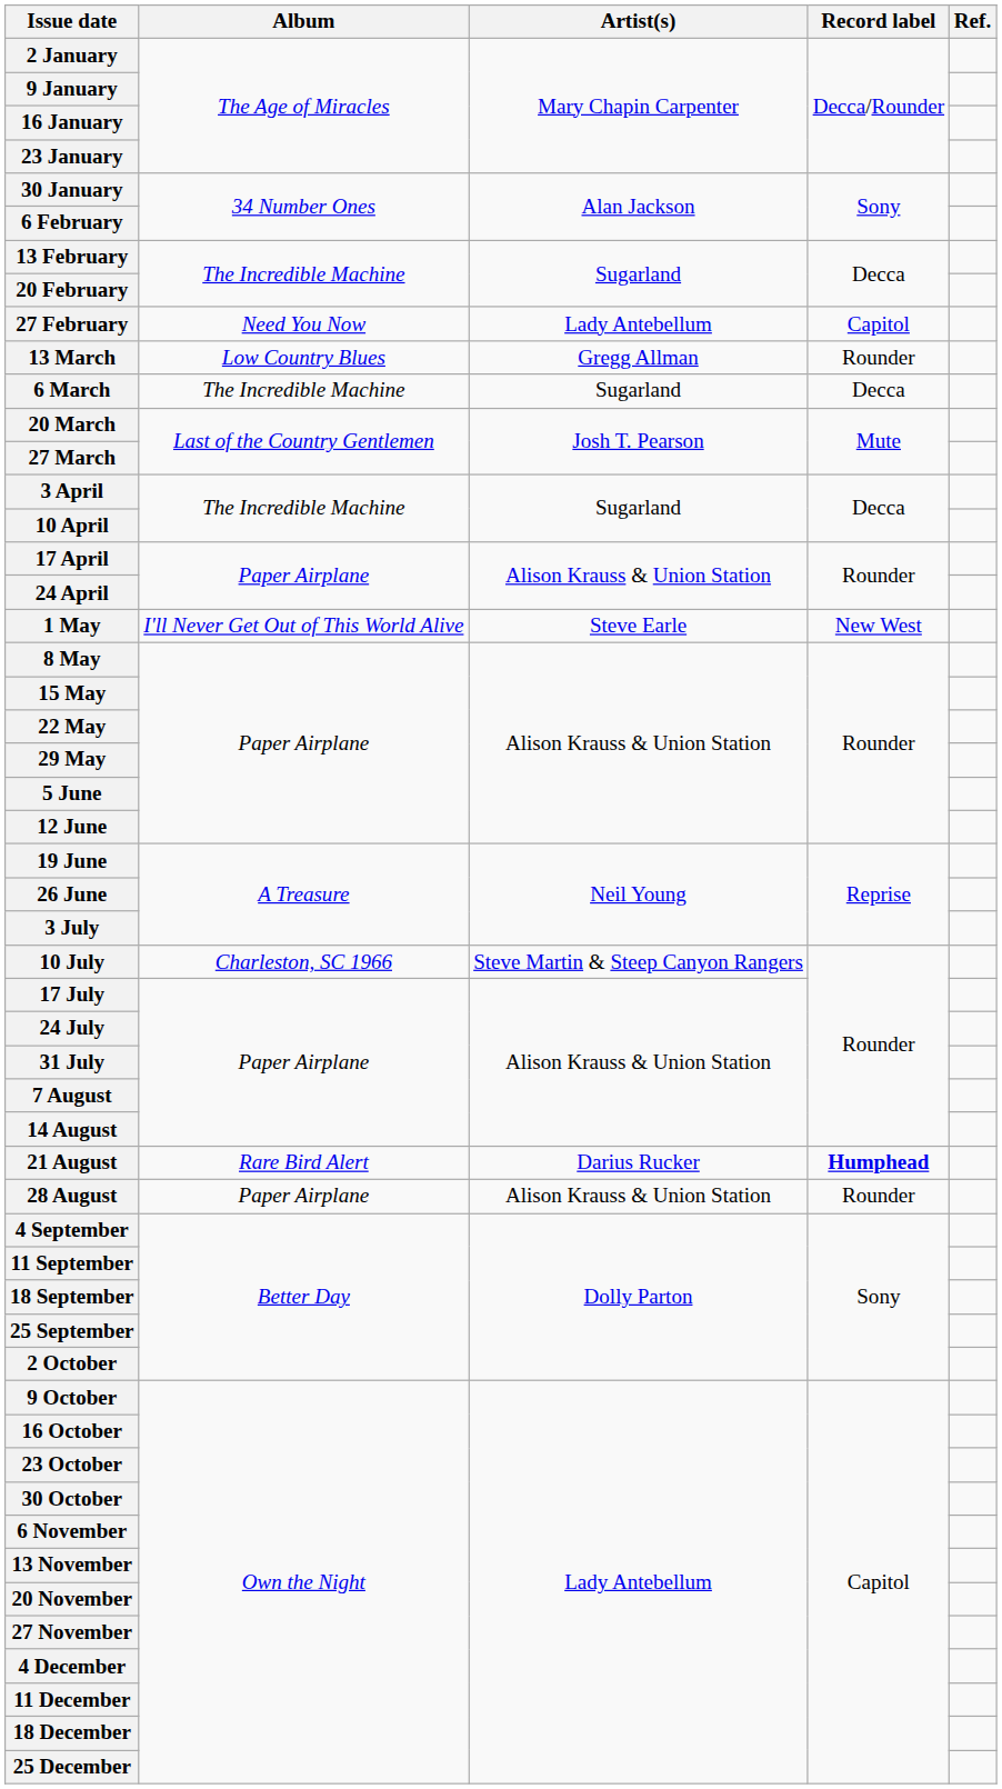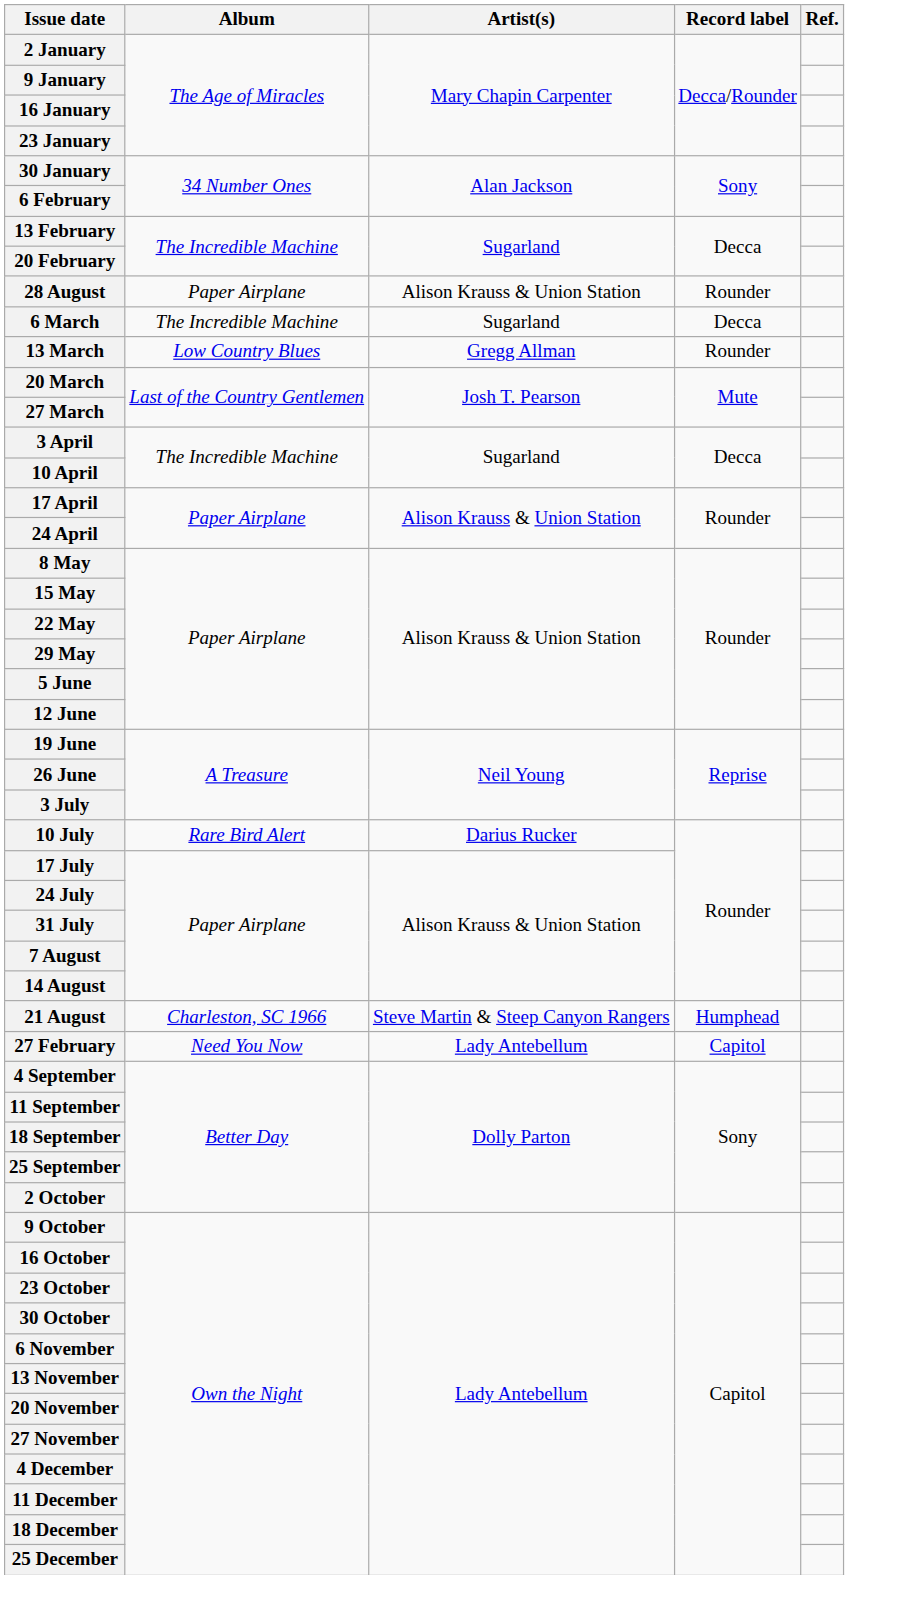rows swapped: 27 February <-> 28 August
rows swapped: 6 March <-> 13 March
- row: 1 May | I'll Never Get Out of This World Alive | Steve Earle | New West
10 July | Album: Charleston, SC 1966 -> Rare Bird Alert
10 July | Artist(s): Steve Martin & Steep Canyon Rangers -> Darius Rucker
21 August | Album: Rare Bird Alert -> Charleston, SC 1966
21 August | Artist(s): Darius Rucker -> Steve Martin & Steep Canyon Rangers
21 August | Record label: bold -> normal
